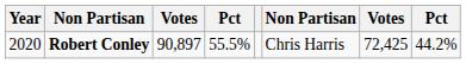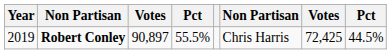Robert Conley | Year: 2020 -> 2019
Robert Conley | column 8: 44.2% -> 44.5%
